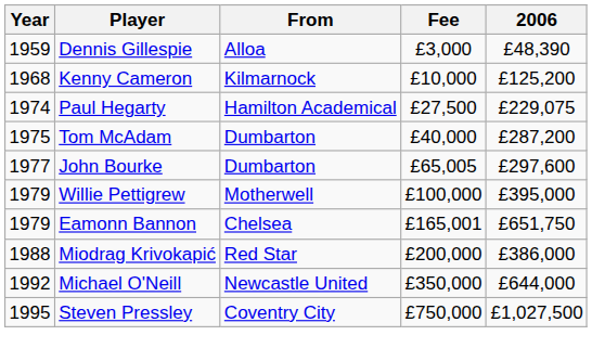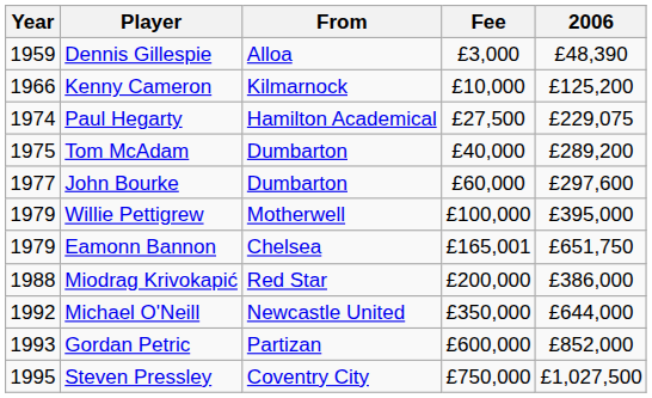Kenny Cameron | Year: 1968 -> 1966
Tom McAdam | 2006: £287,200 -> £289,200
John Bourke | Fee: £65,005 -> £60,000
+ row: 1993 | Gordan Petric | Partizan | £600,000 | £852,000
